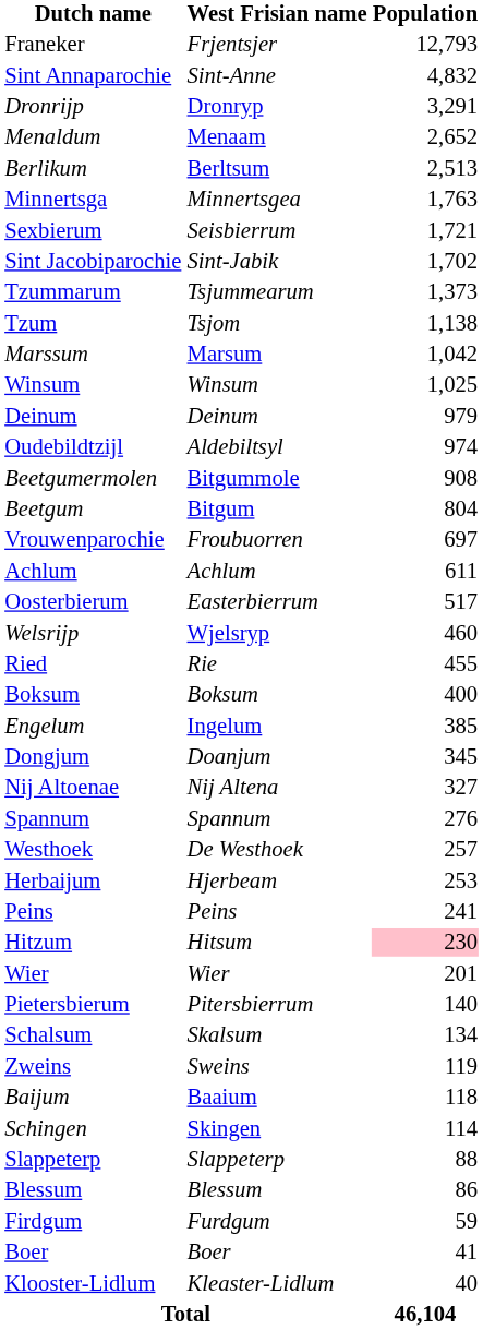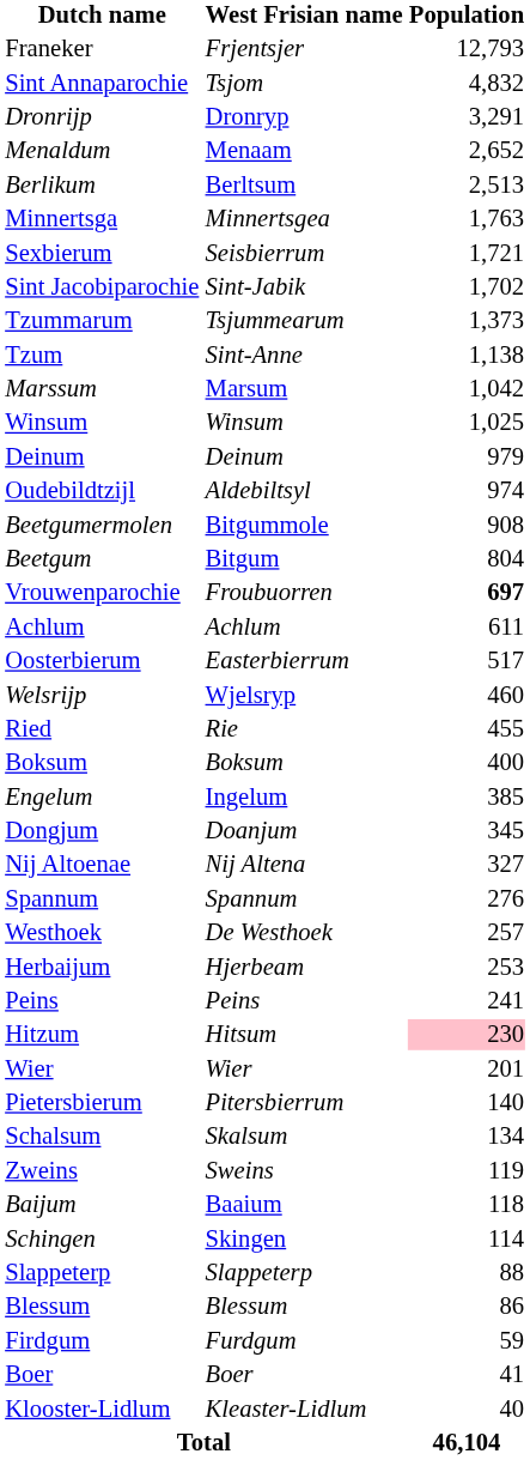Sint Annaparochie | West Frisian name: Sint-Anne -> Tsjom
Tzum | West Frisian name: Tsjom -> Sint-Anne
Vrouwenparochie | Population: normal -> bold
